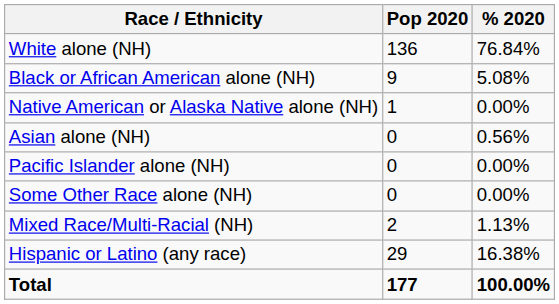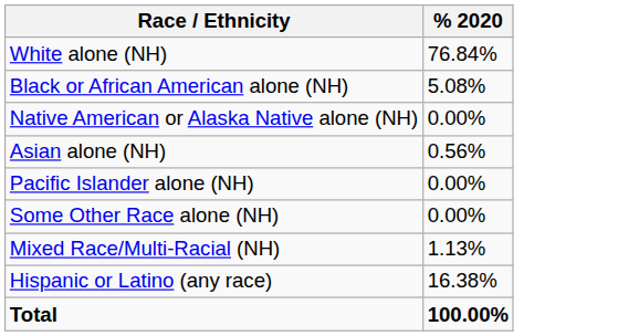- column: Pop 2020 | 136 | 9 | 1 | 0 | 0 | 0 | 2 | 29 | 177
